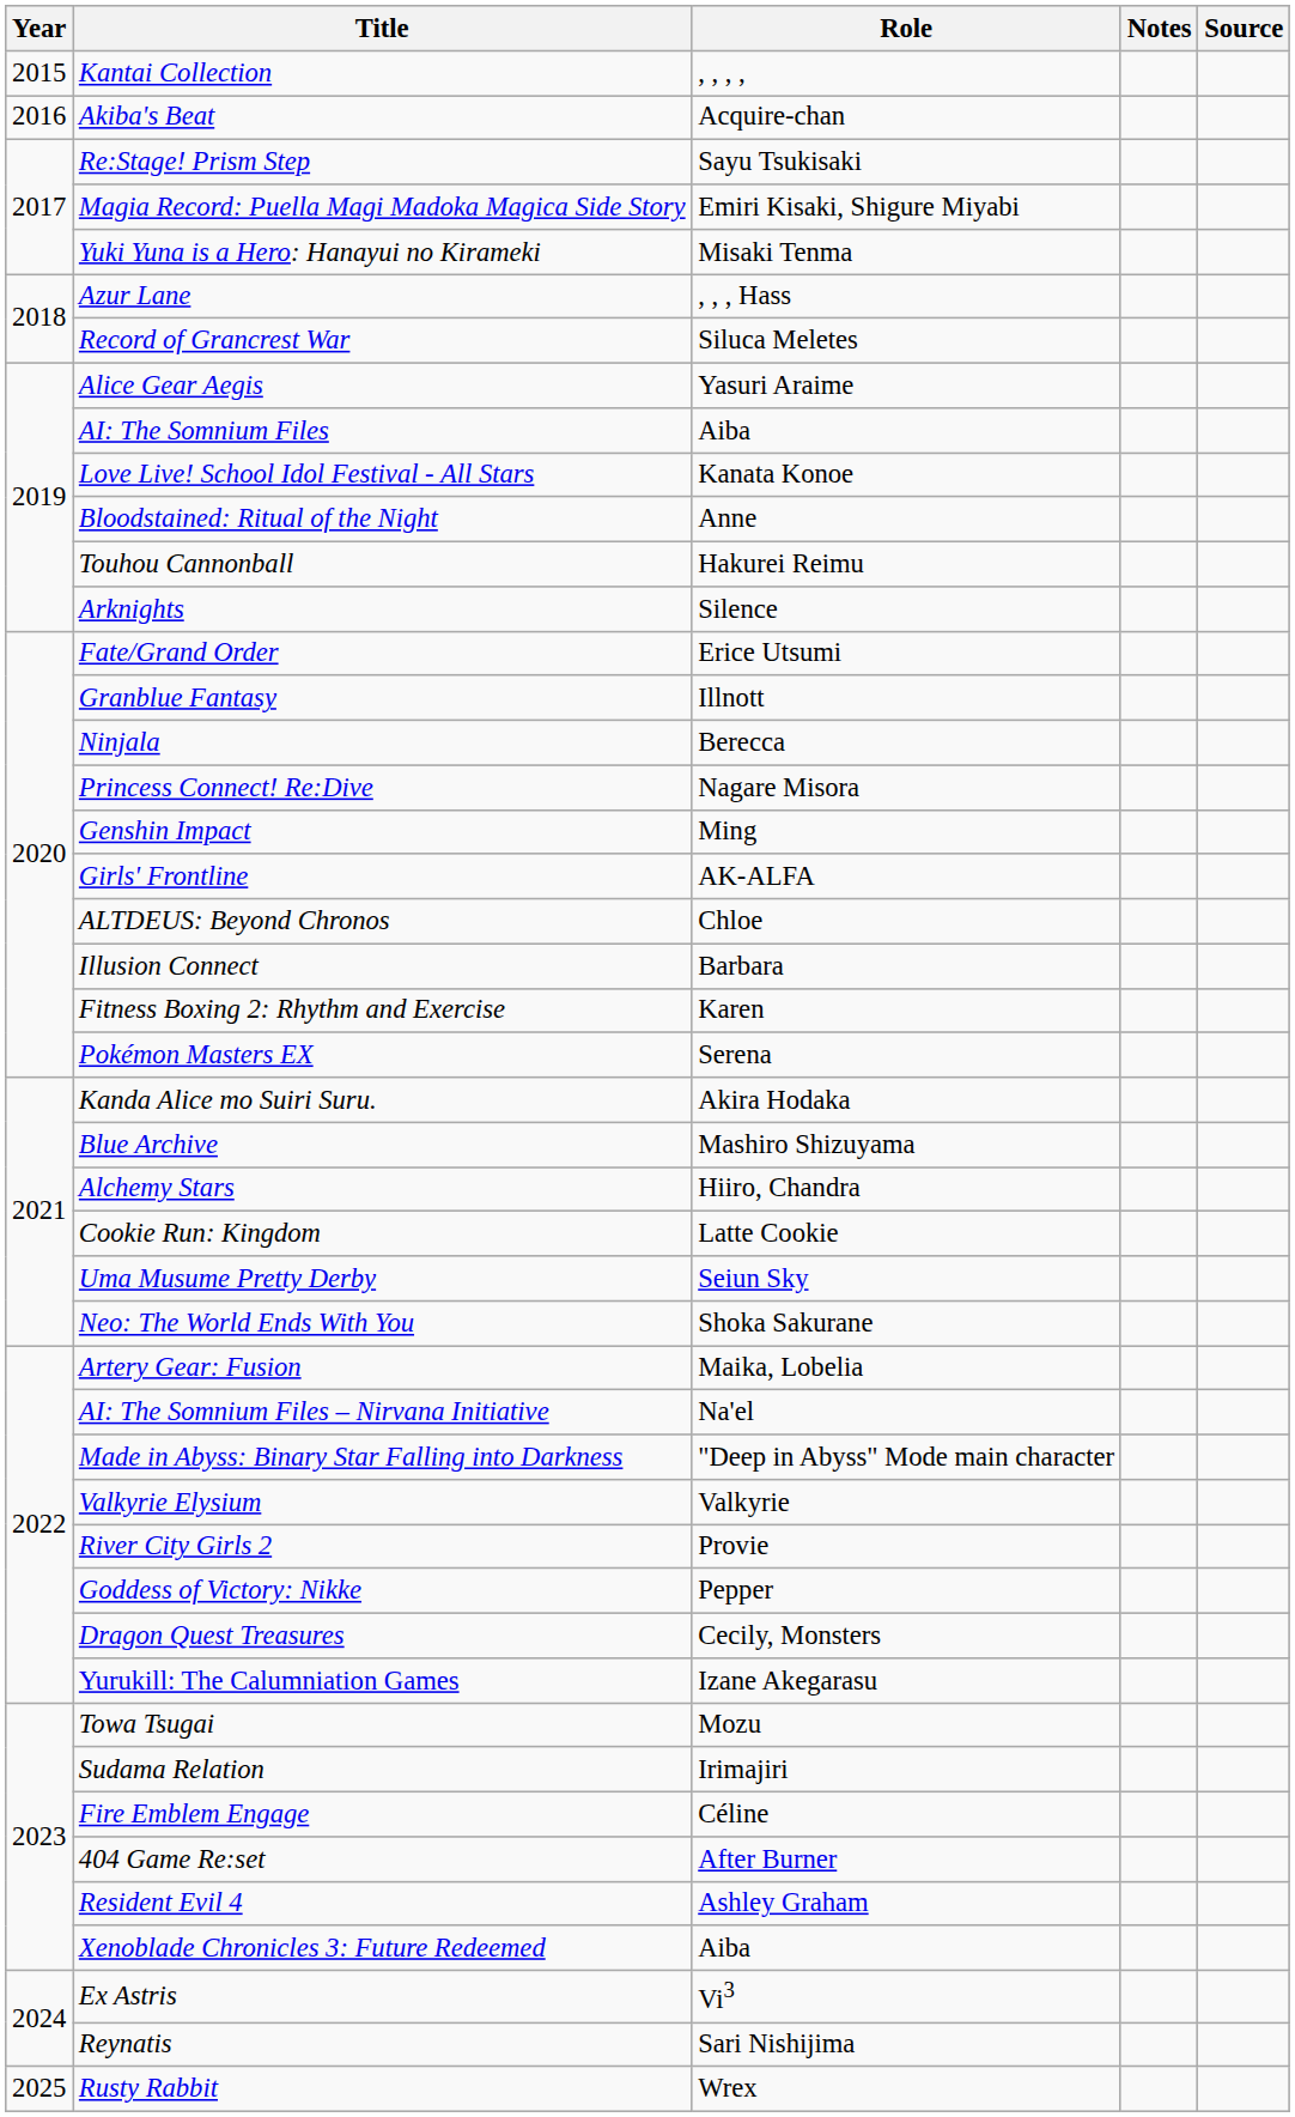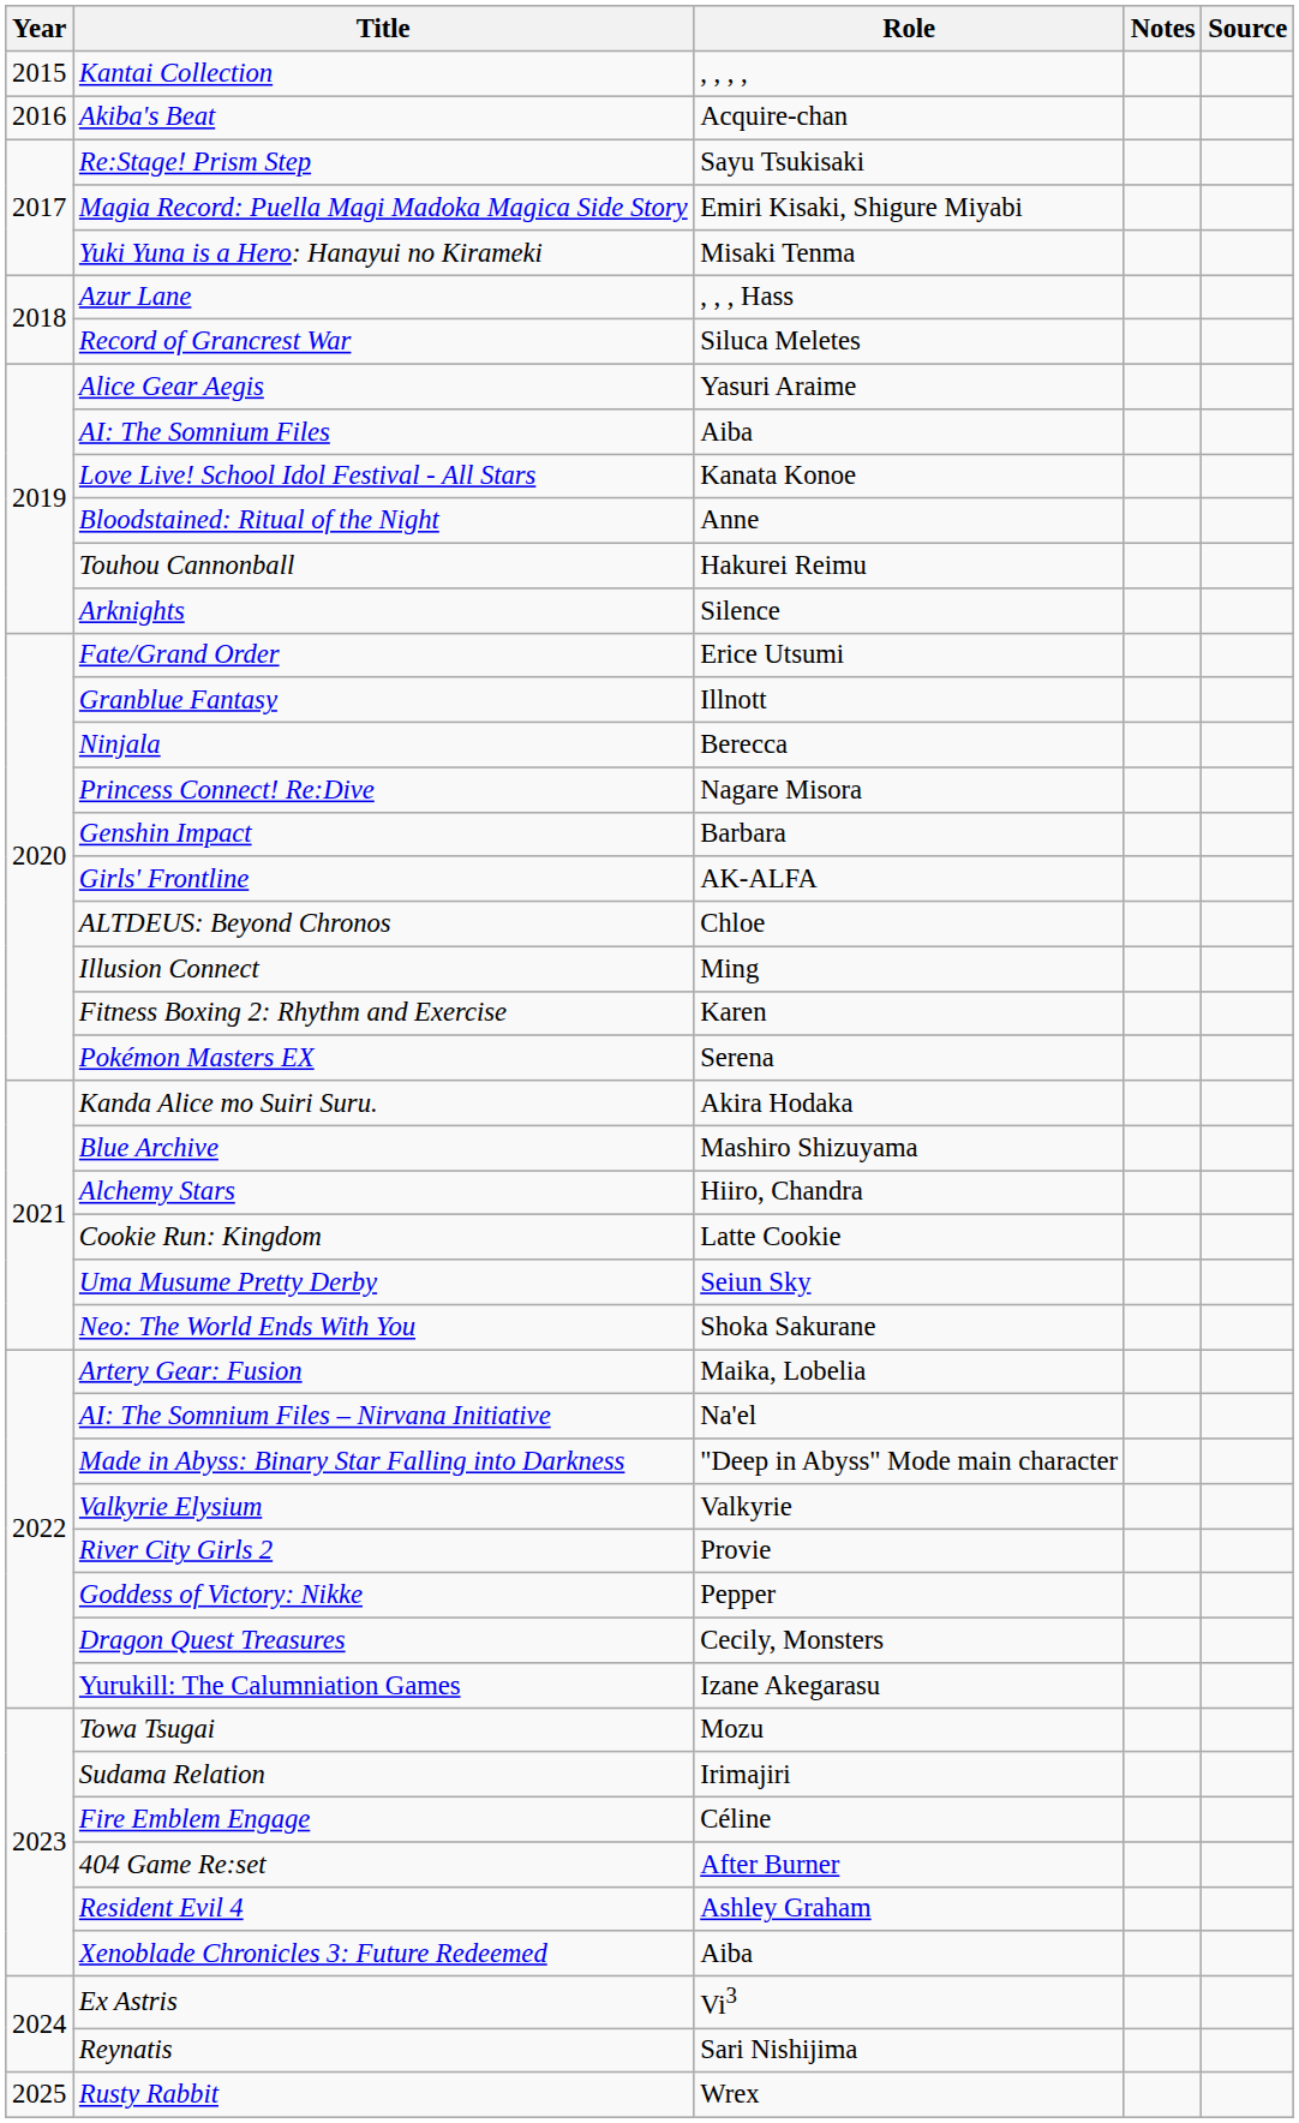Genshin Impact | Role: Ming -> Barbara
Illusion Connect | Role: Barbara -> Ming
